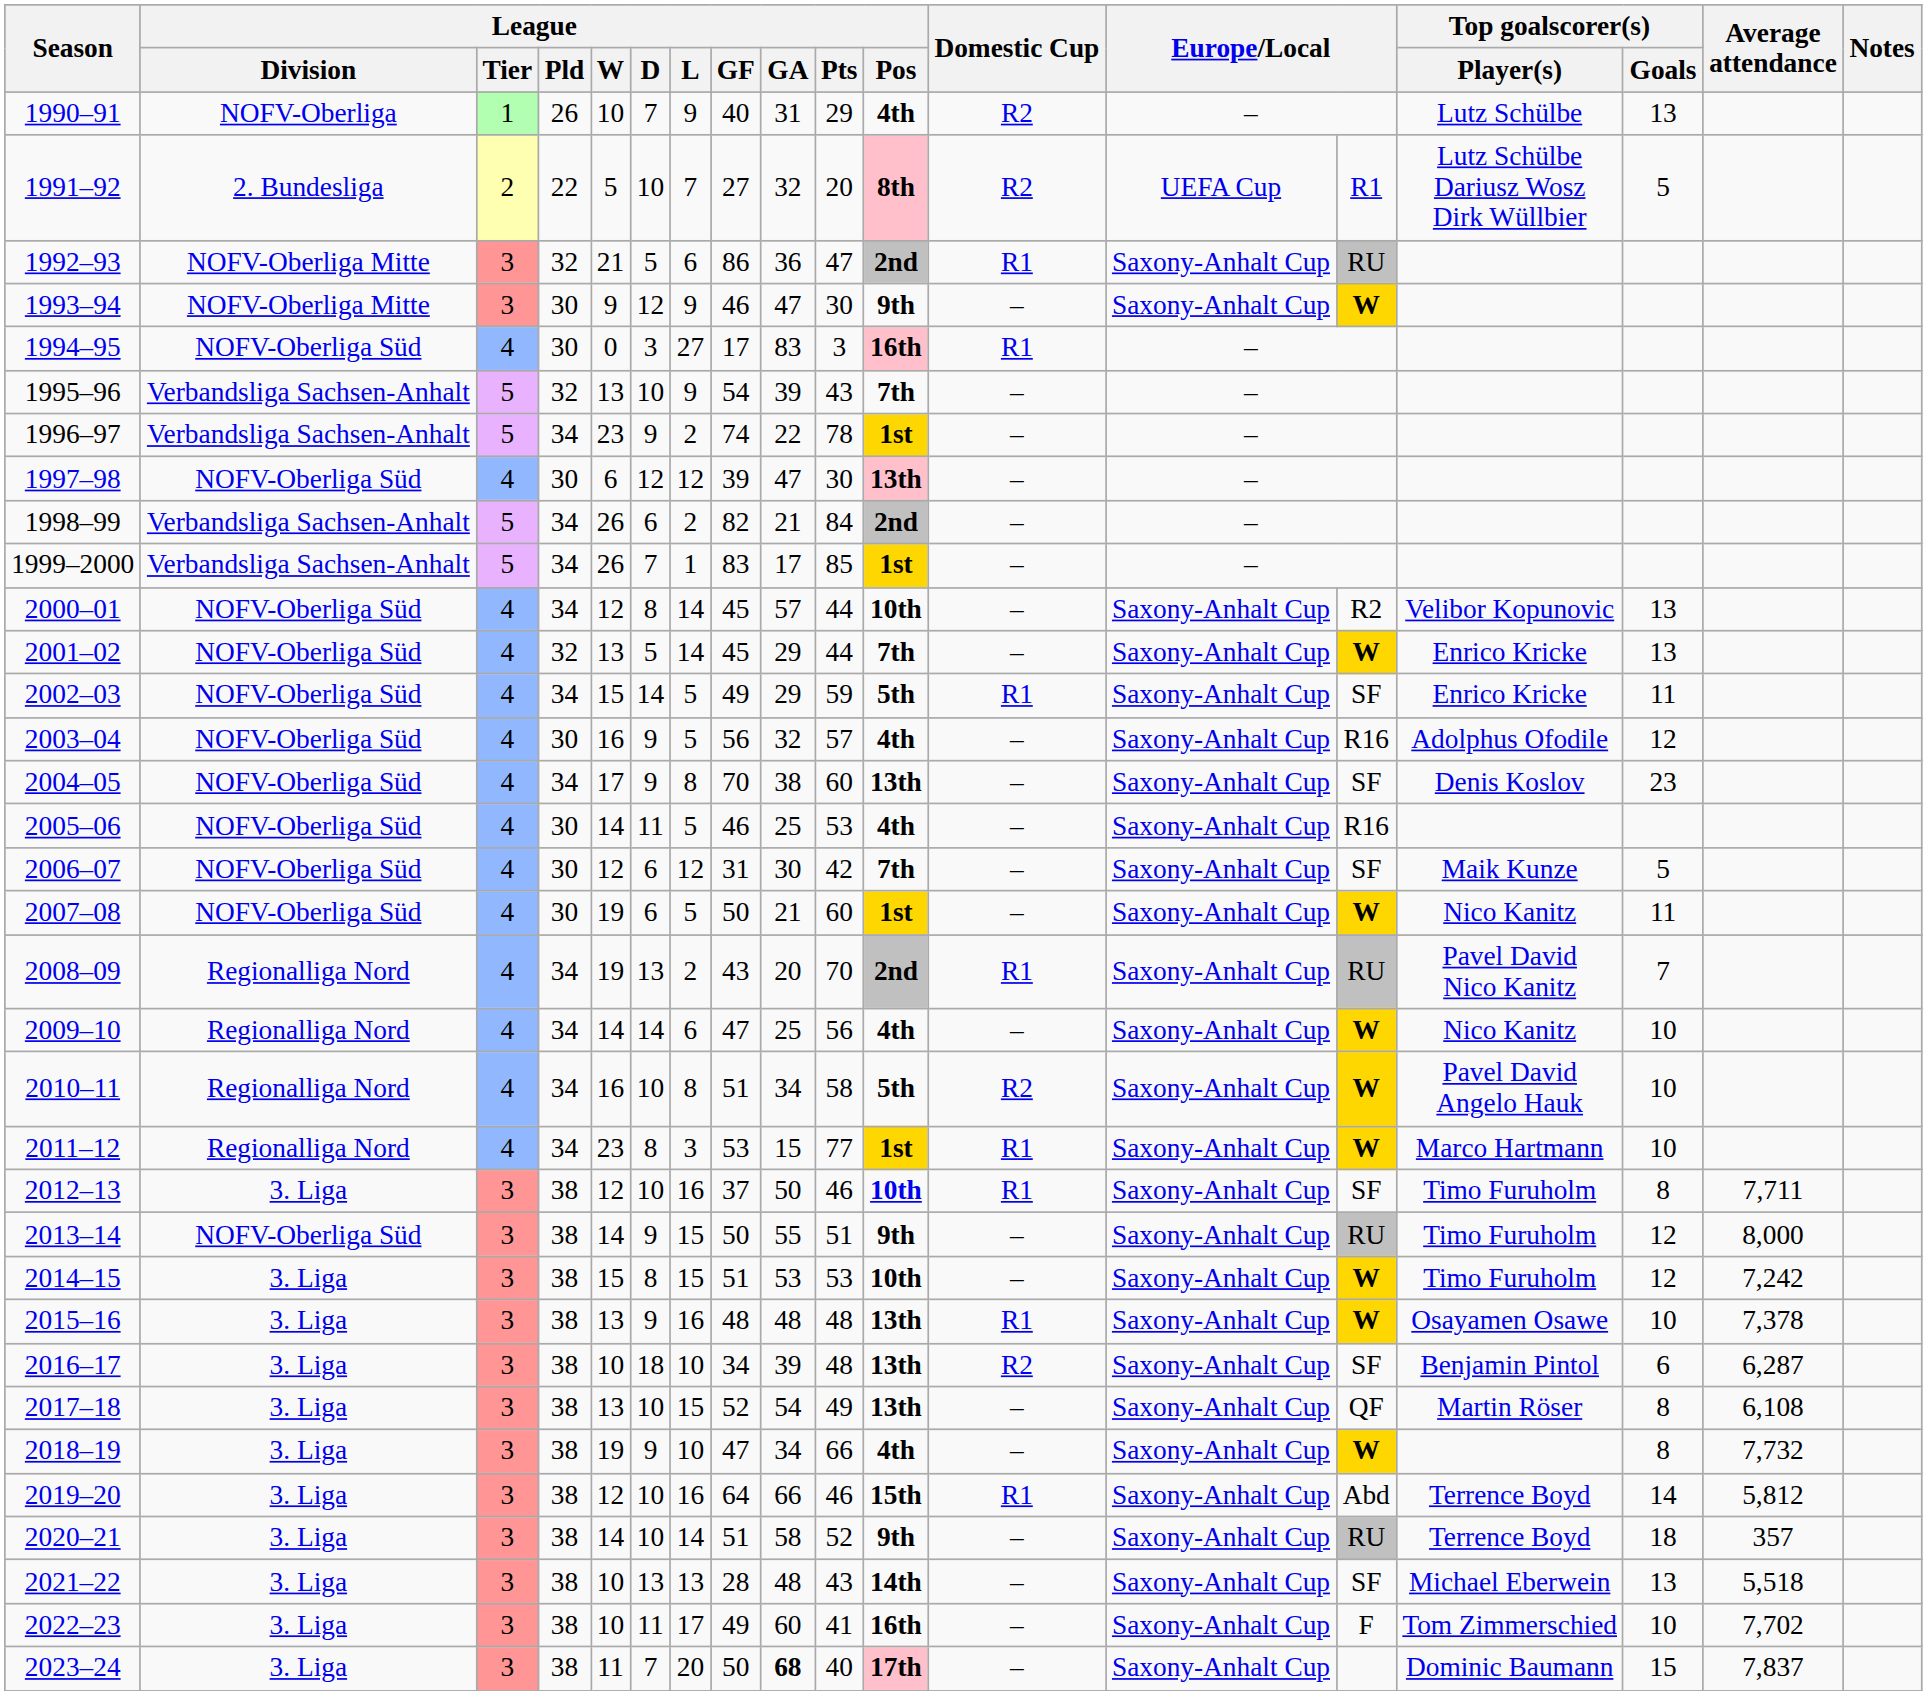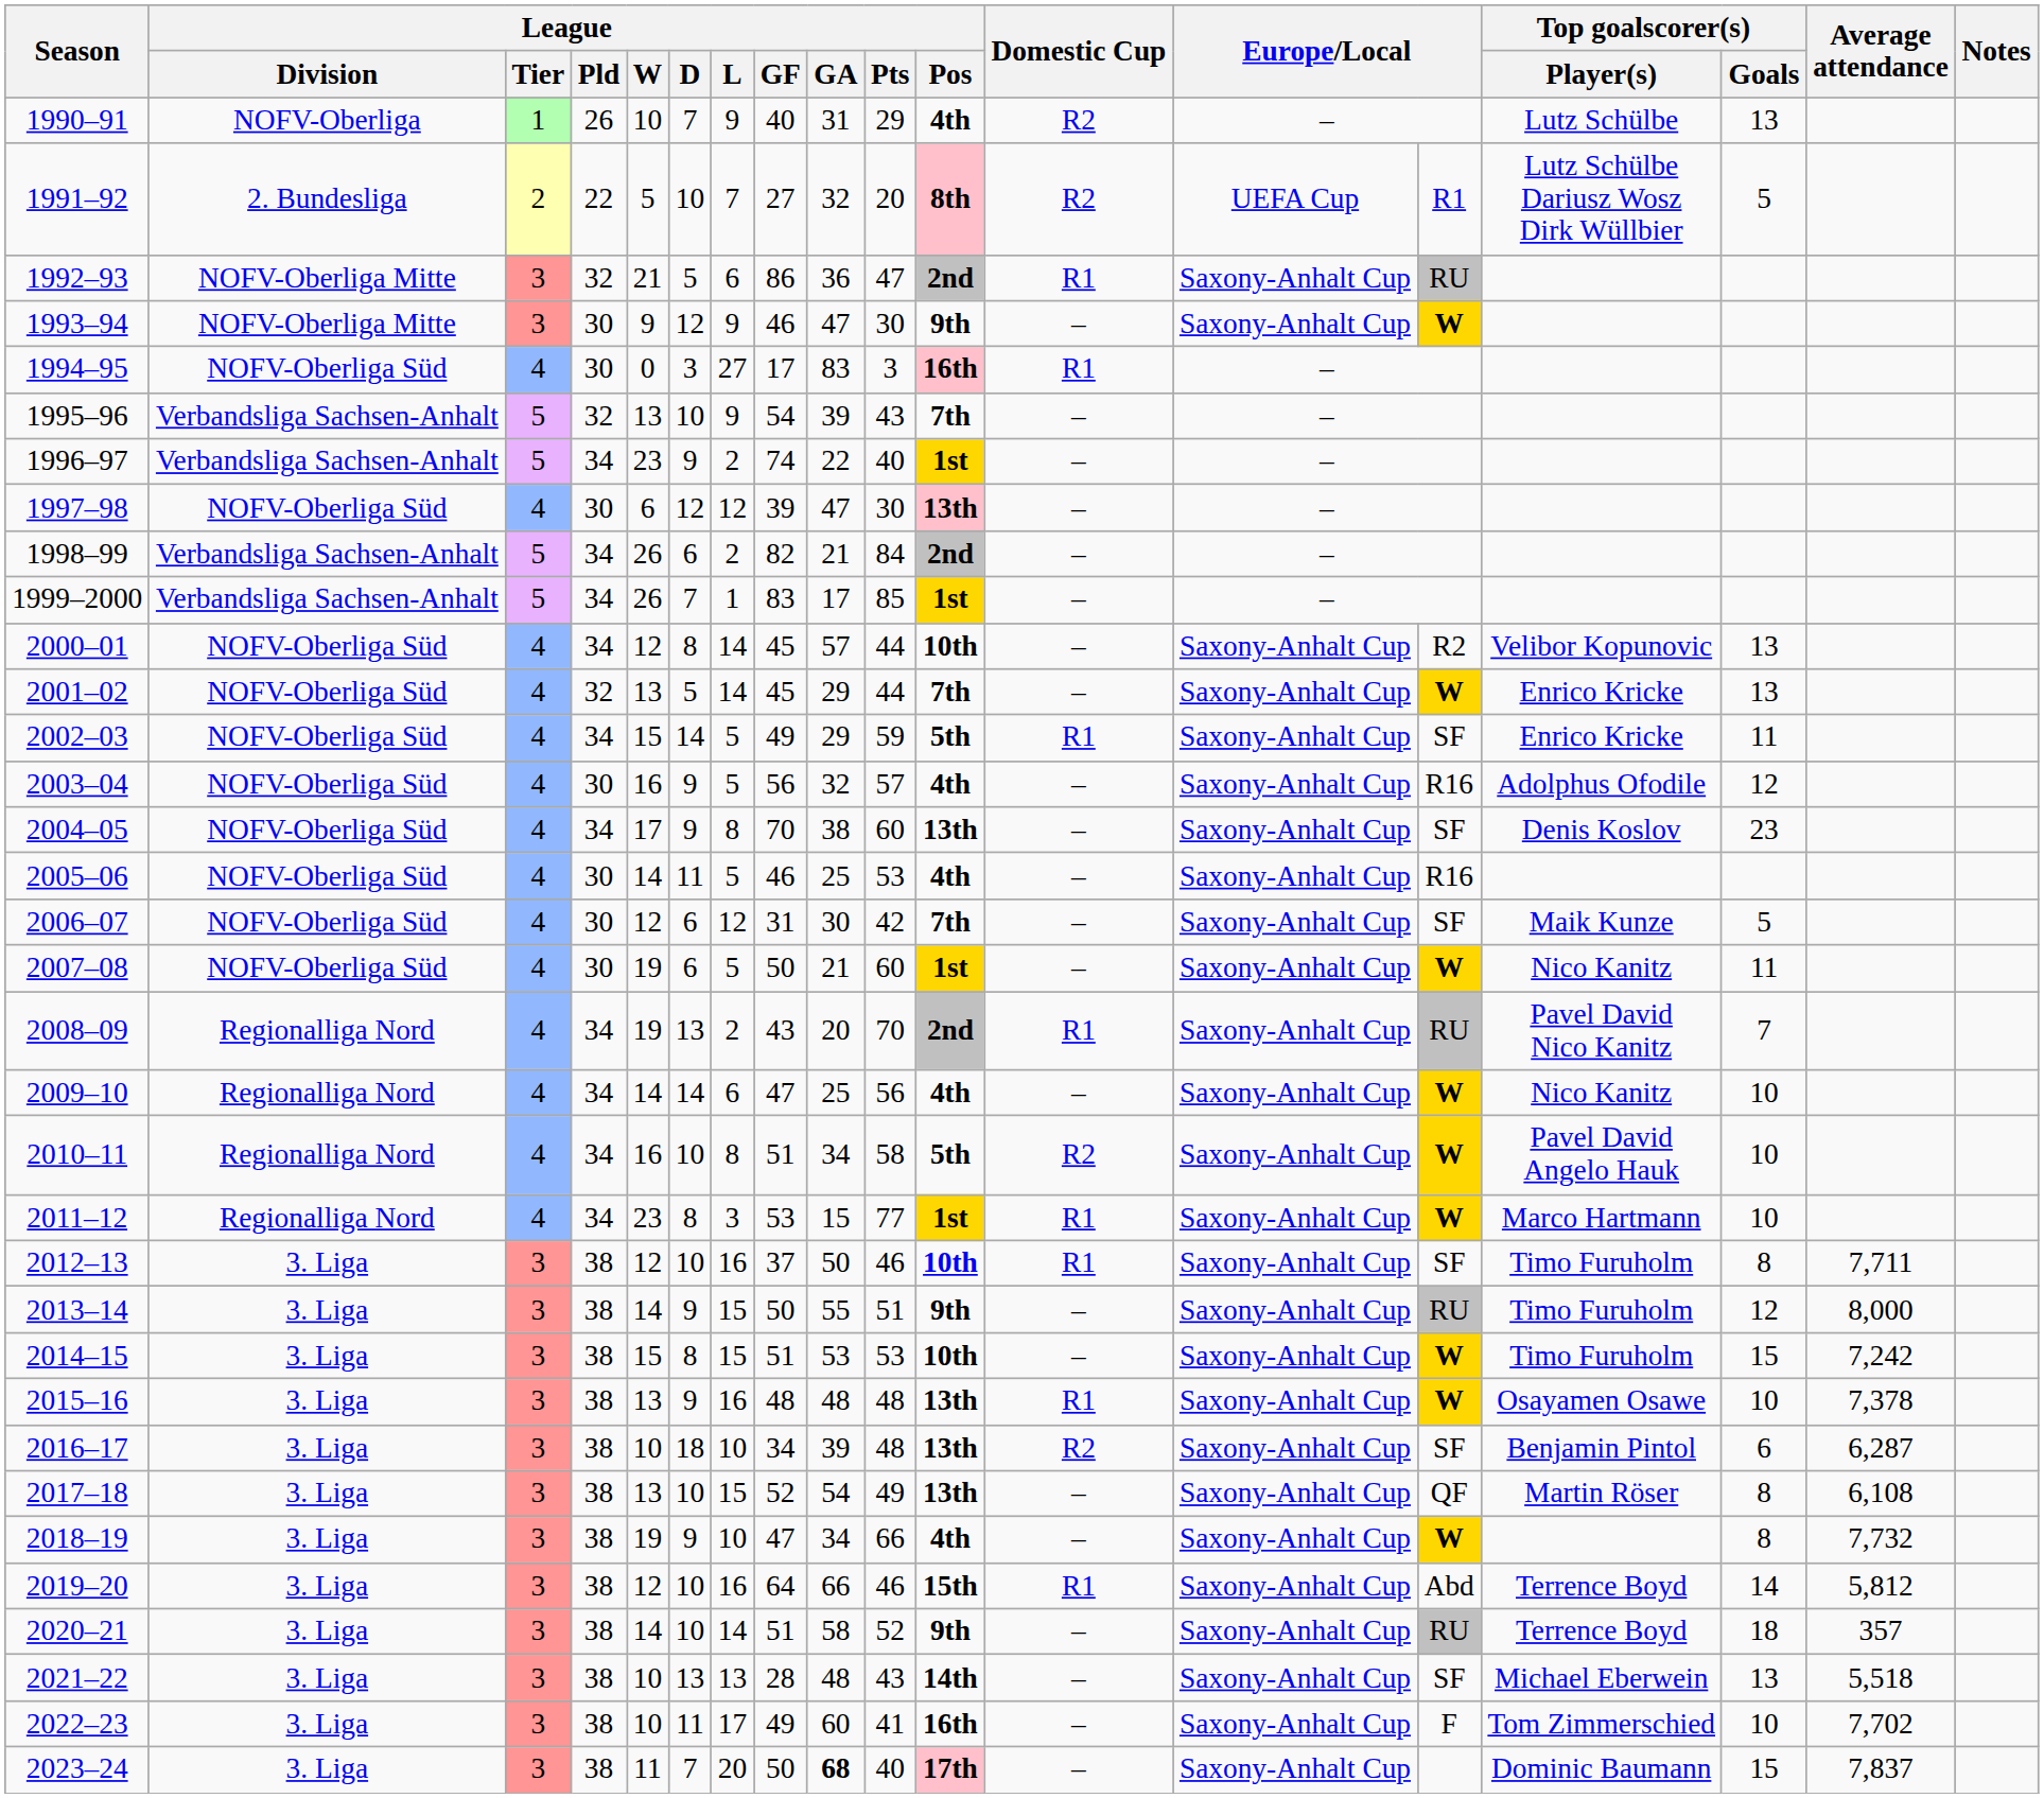1996–97 | League / Pts: 78 -> 40
2013–14 | League / Division: NOFV-Oberliga Süd -> 3. Liga
2014–15 | Top goalscorer(s) / Goals: 12 -> 15
